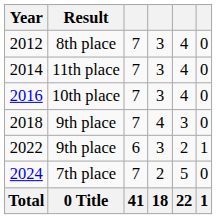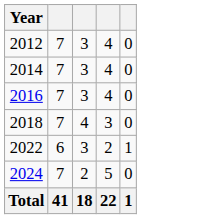- column: Result | 8th place | 11th place | 10th place | 9th place | 9th place | 7th place | 0 Title
